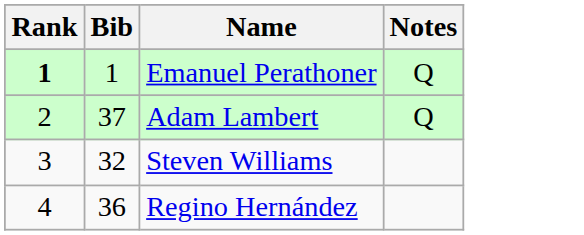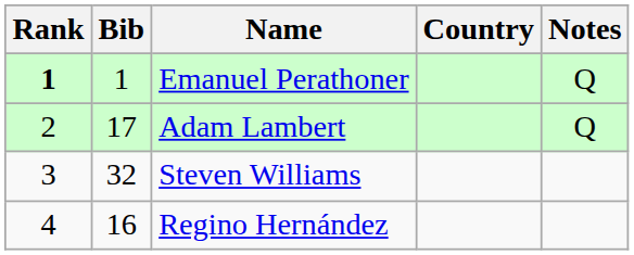+ column: Country
Adam Lambert | Bib: 37 -> 17
Regino Hernández | Bib: 36 -> 16
